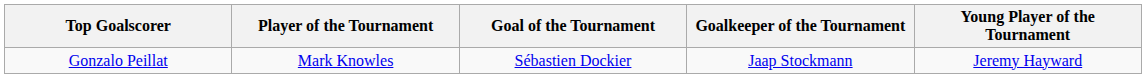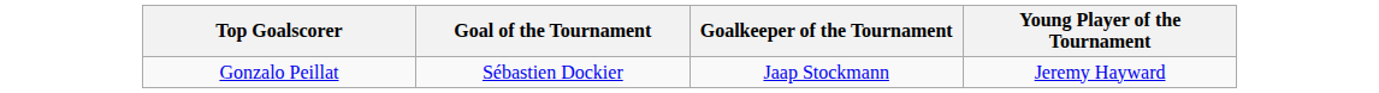- column: Player of the Tournament | Mark Knowles
